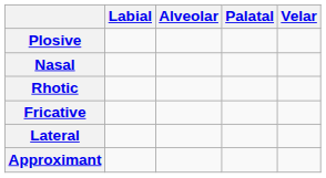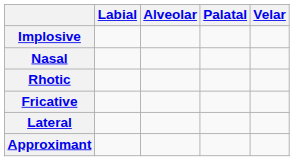- row: Plosive
+ row: Implosive
